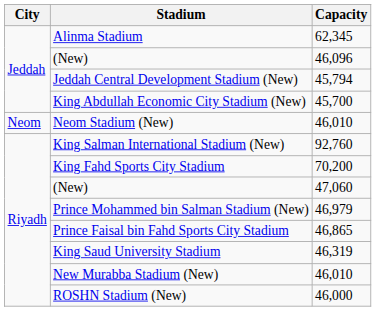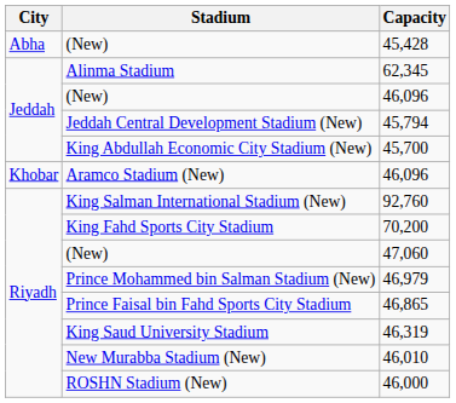+ row: Abha | (New) | 45,428
+ row: Khobar | Aramco Stadium (New) | 46,096
- row: Neom | Neom Stadium (New) | 46,010
